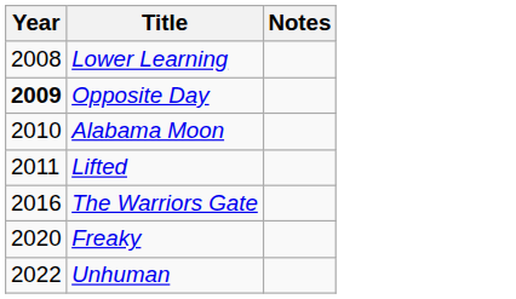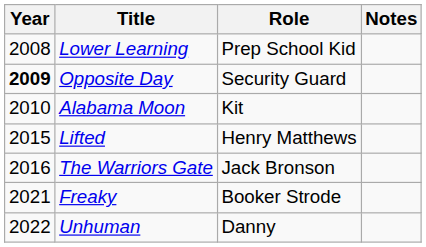+ column: Role | Prep School Kid | Security Guard | Kit | Henry Matthews | Jack Bronson | Booker Strode | Danny
Lifted | Year: 2011 -> 2015
Freaky | Year: 2020 -> 2021
